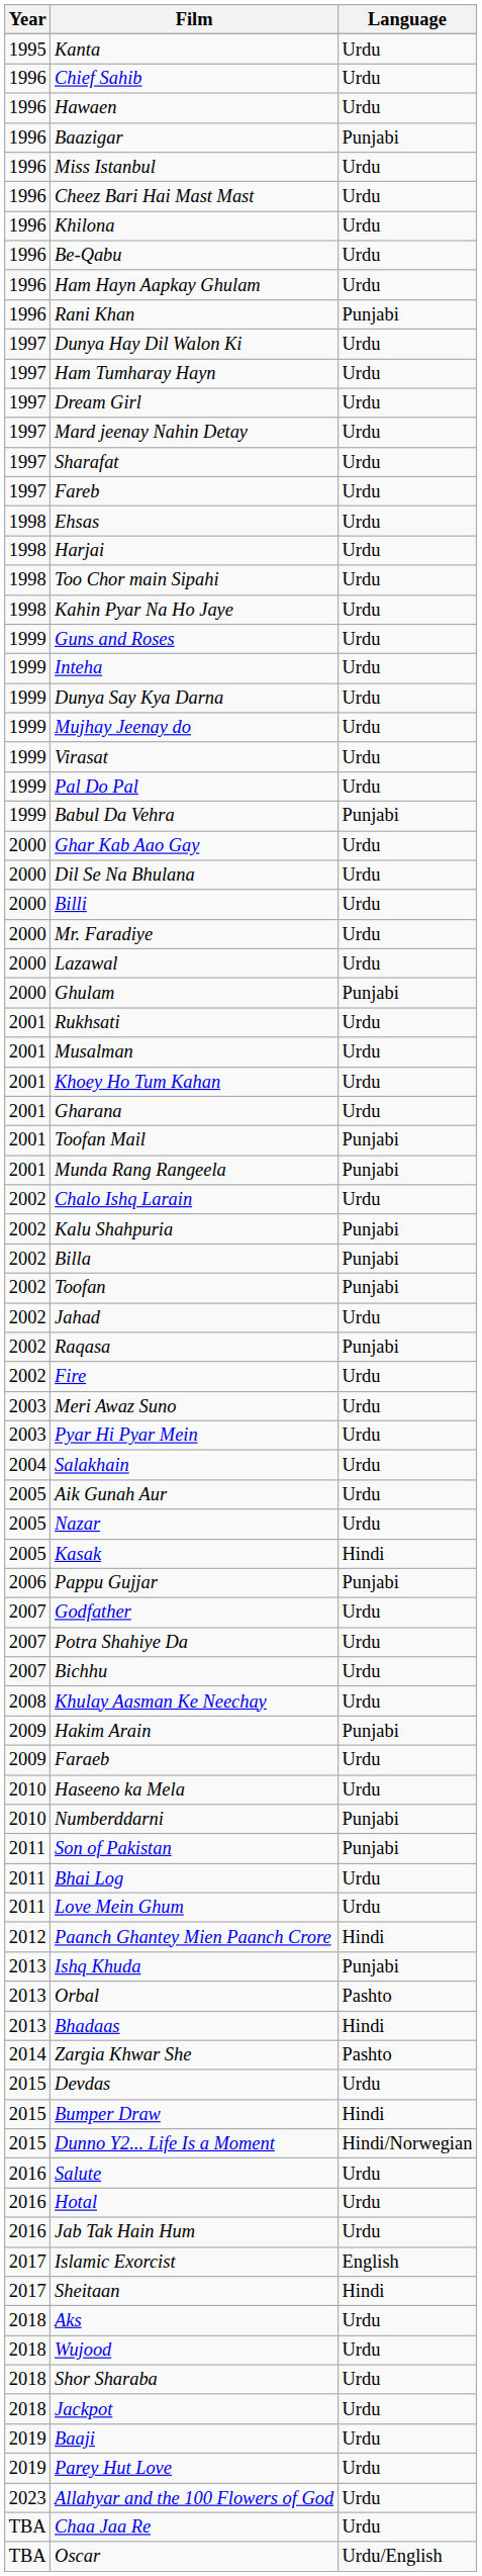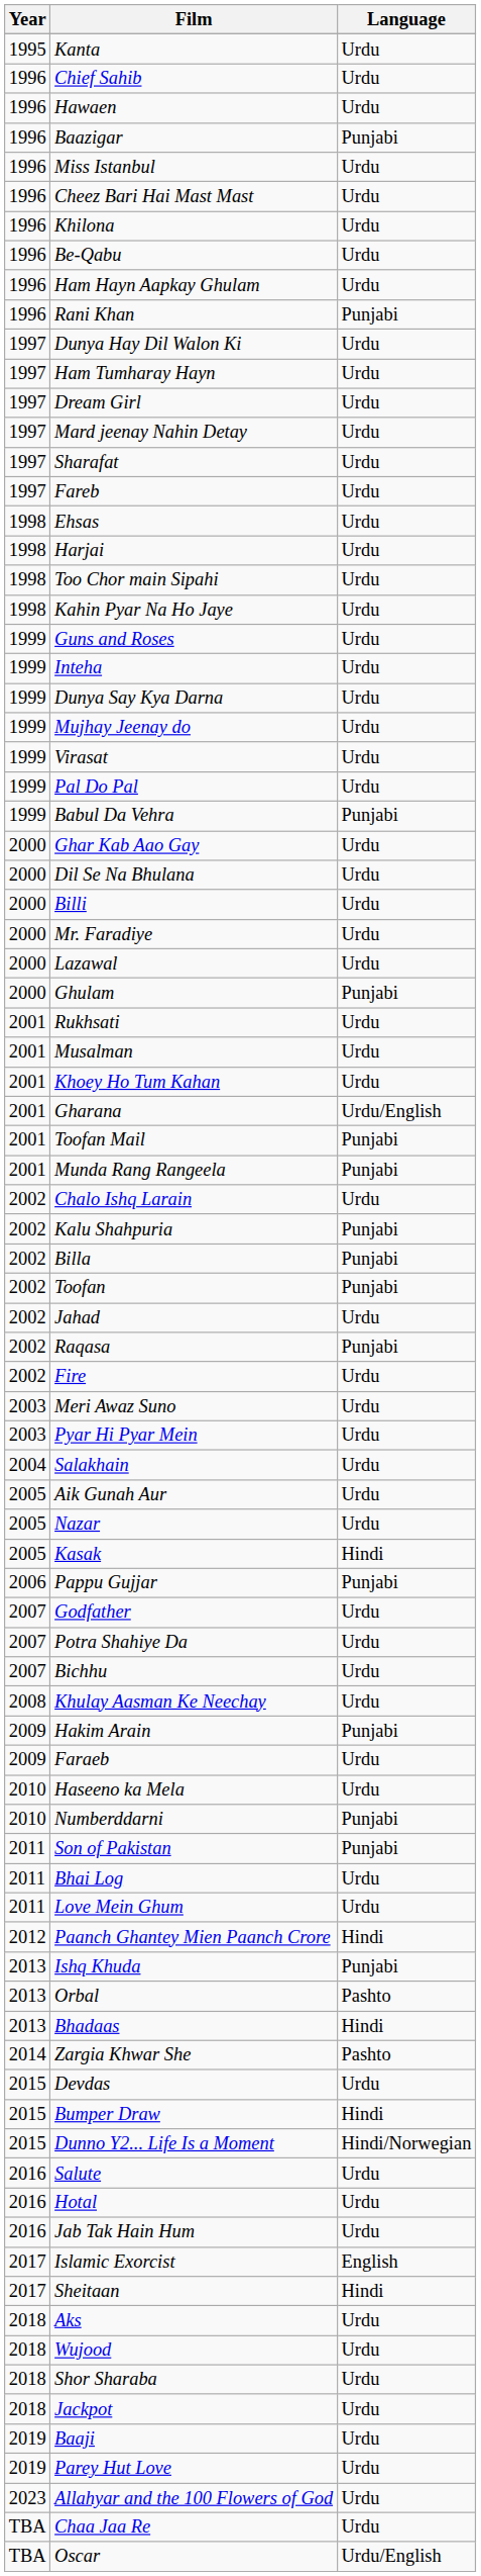Gharana | Language: Urdu -> Urdu/English
